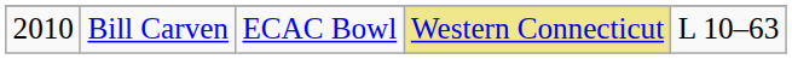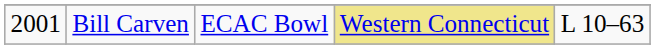Bill Carven | column 1: 2010 -> 2001
